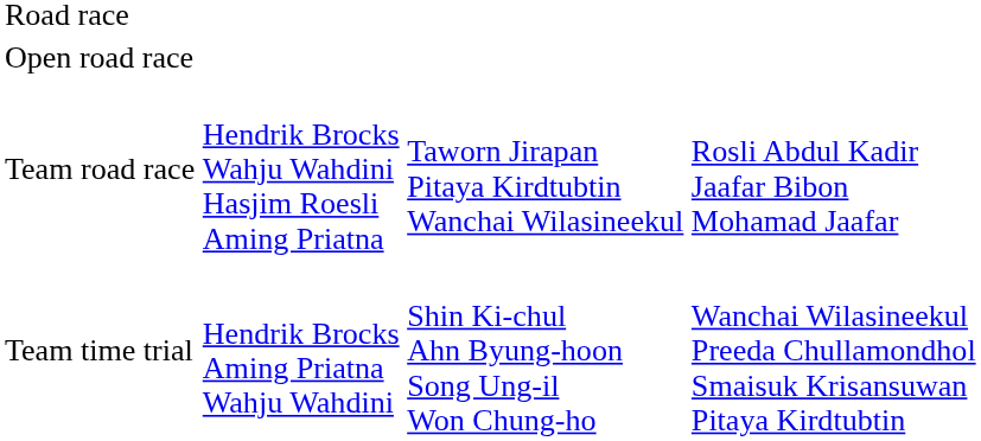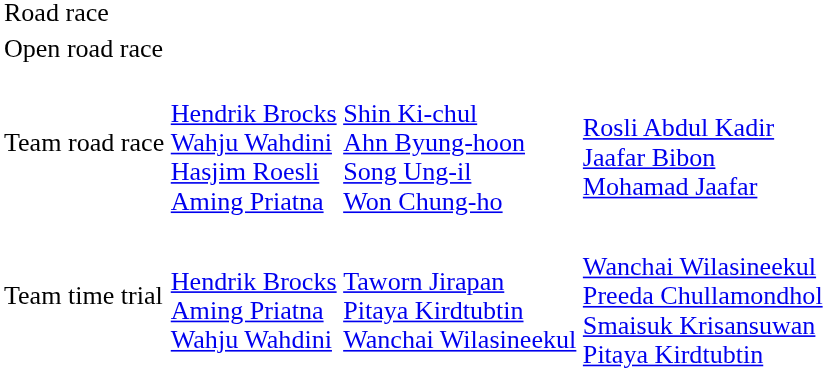Team road race | column 3: Taworn Jirapan Pitaya Kirdtubtin Wanchai Wilasineekul -> Shin Ki-chul Ahn Byung-hoon Song Ung-il Won Chung-ho
Team time trial | column 3: Shin Ki-chul Ahn Byung-hoon Song Ung-il Won Chung-ho -> Taworn Jirapan Pitaya Kirdtubtin Wanchai Wilasineekul
